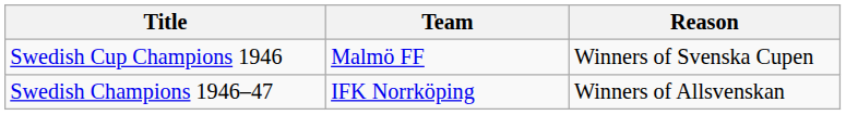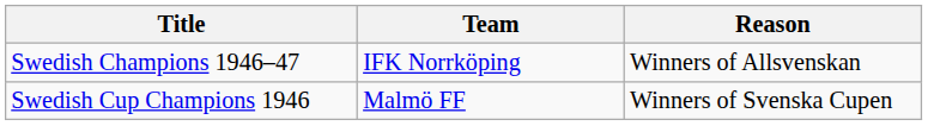rows swapped: Swedish Champions 1946–47 <-> Swedish Cup Champions 1946
